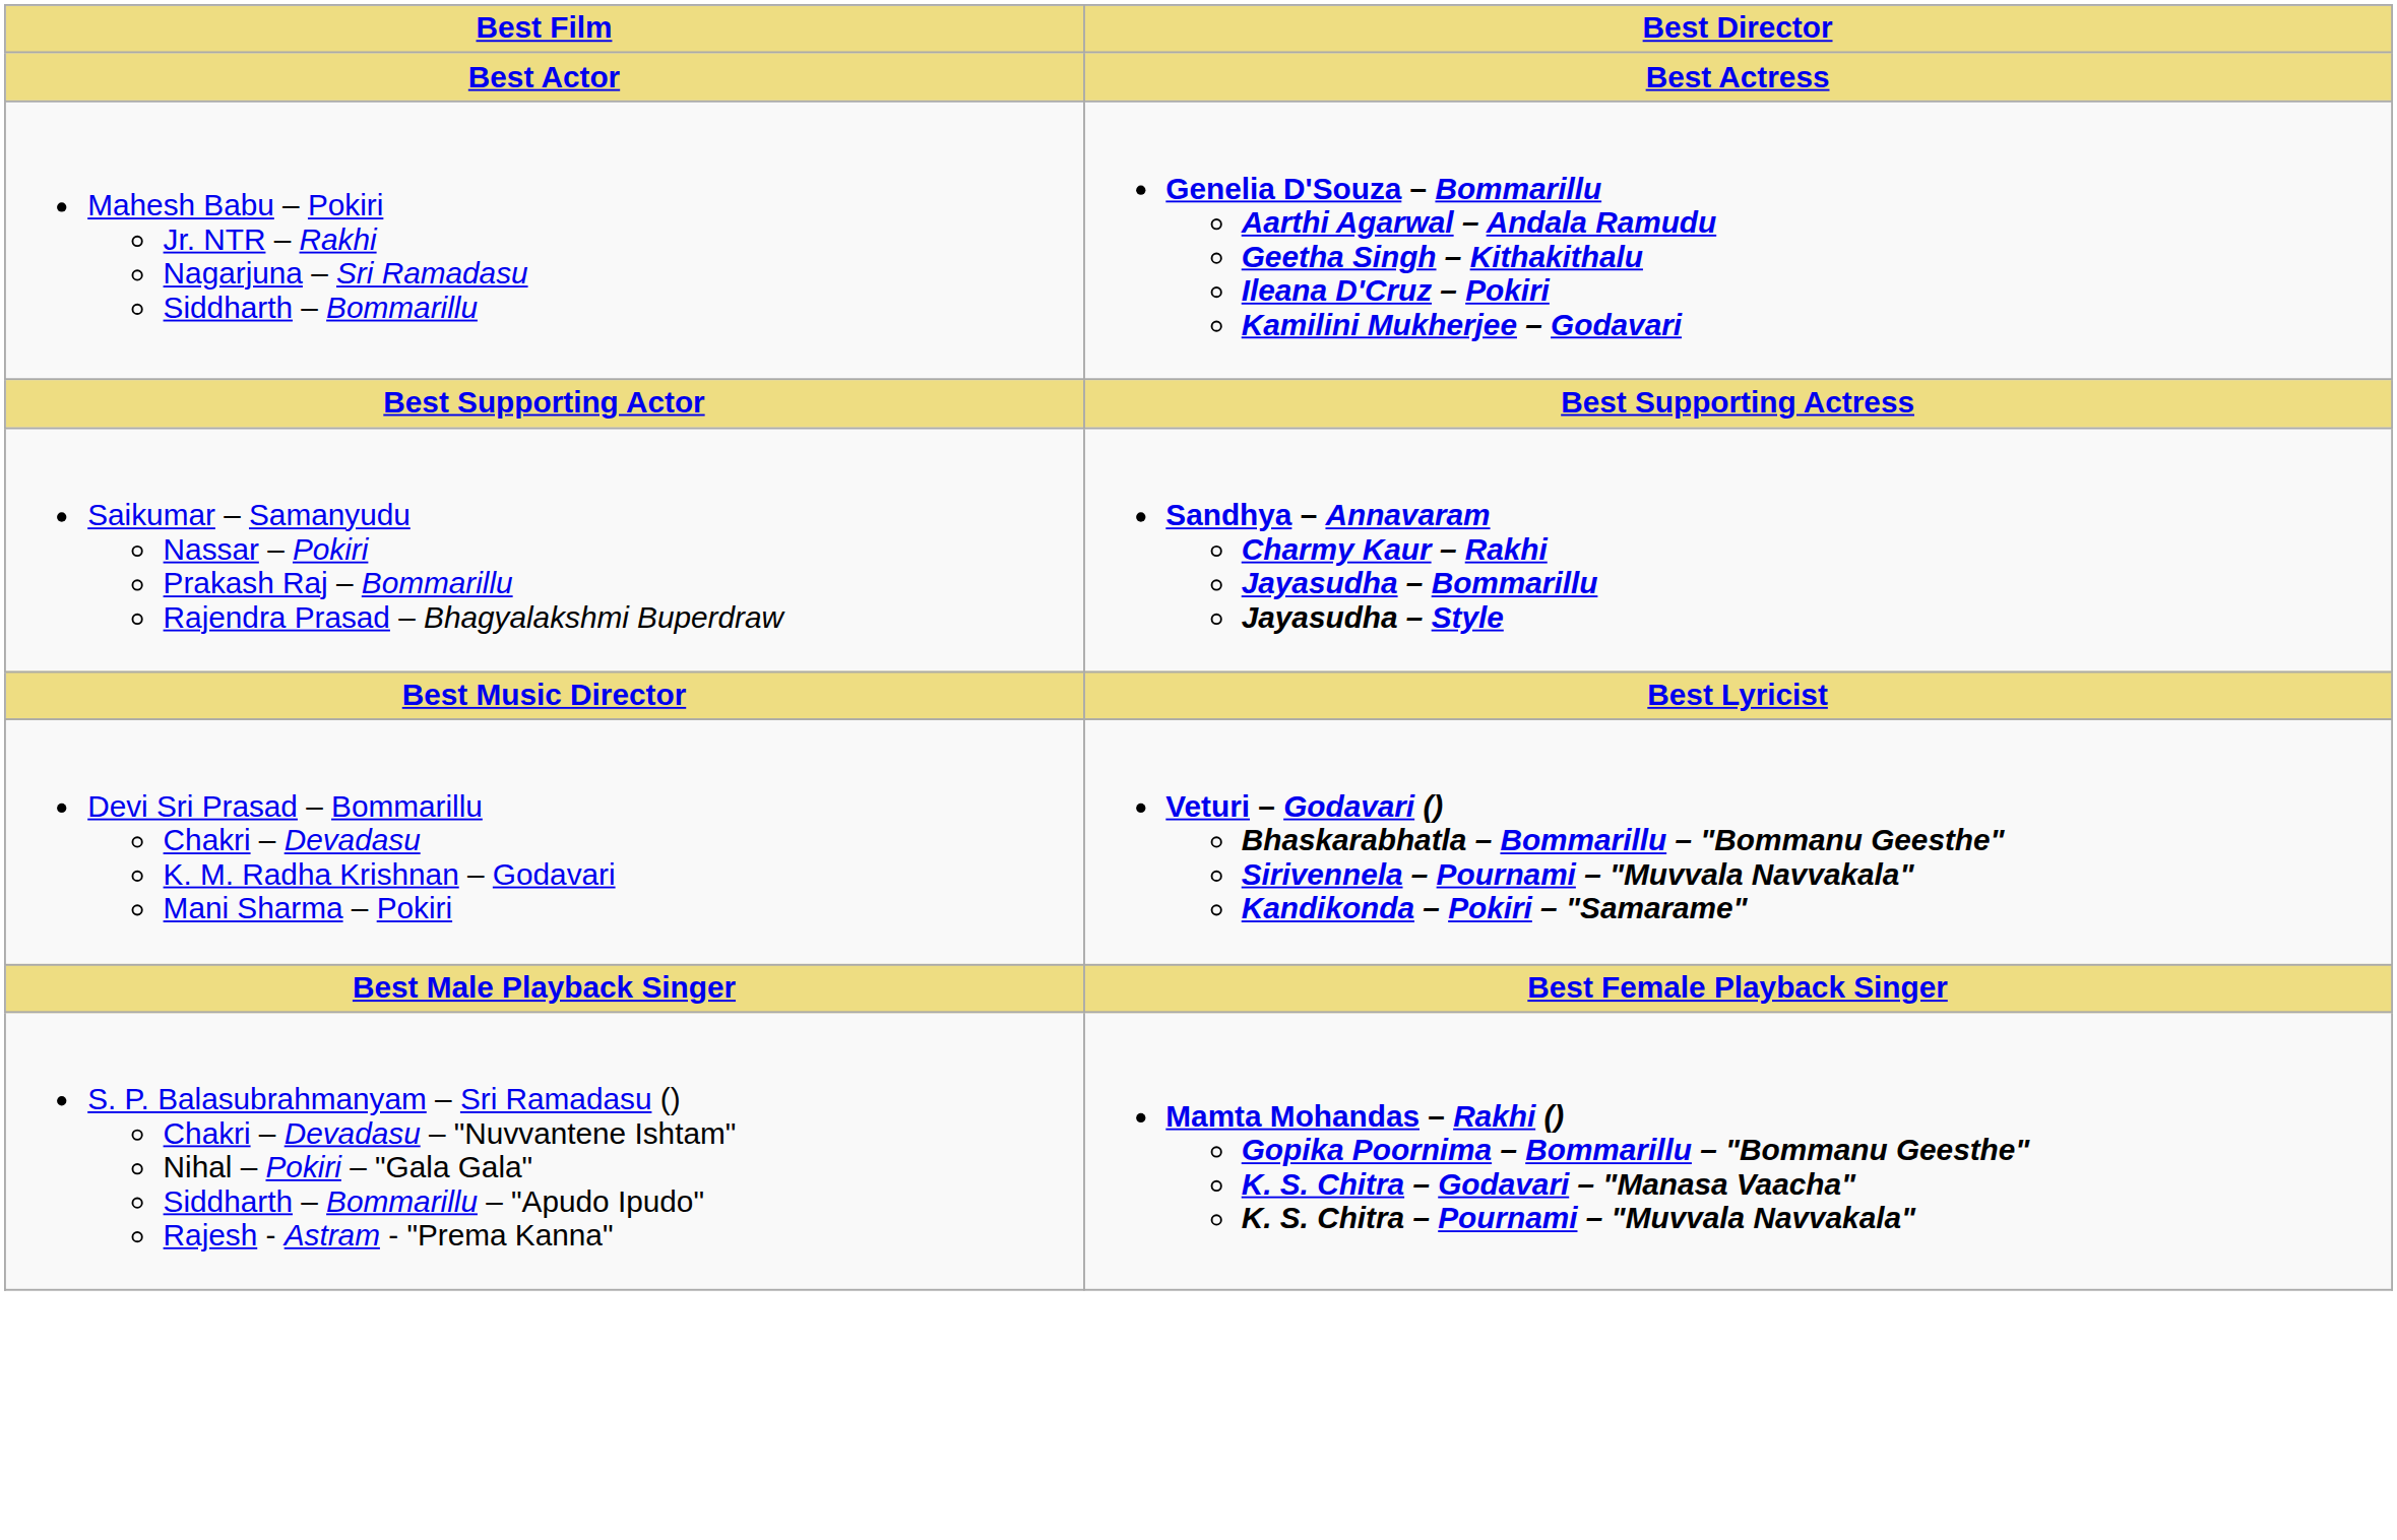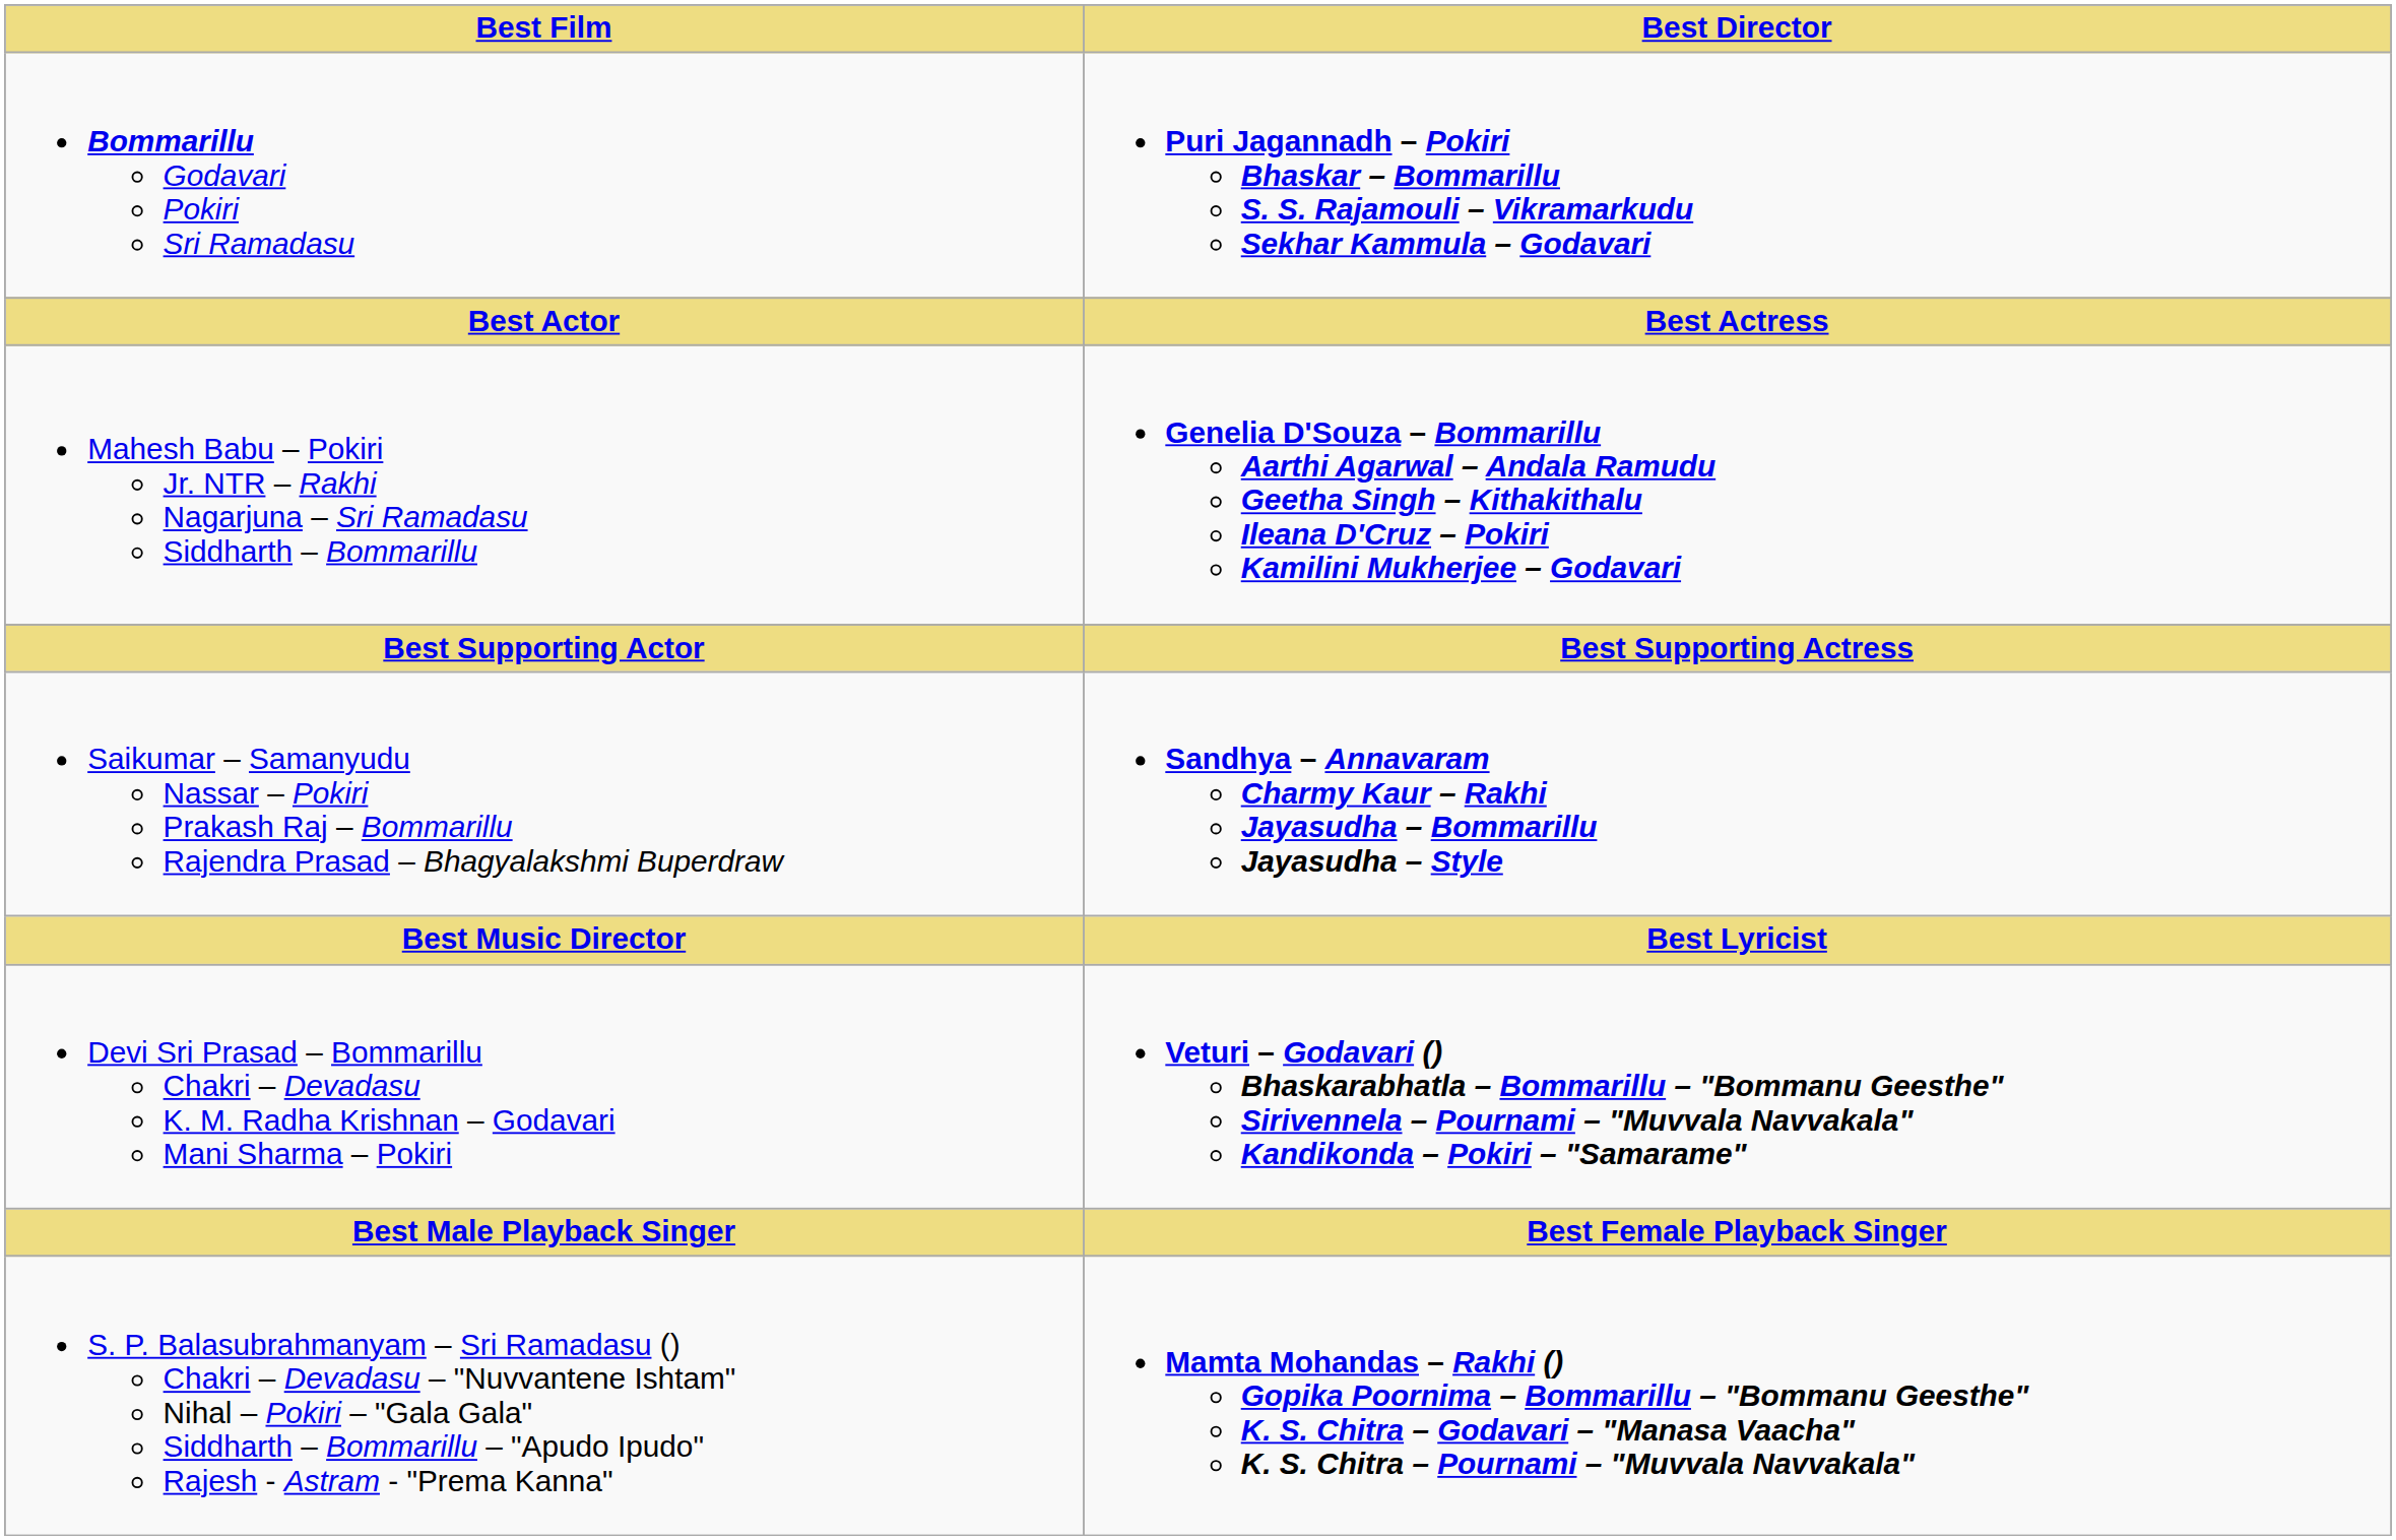+ row: Bommarillu Godavari Pokiri Sri Ramadasu | Puri Jagannadh – Pokiri Bhaskar – Bommarillu S. S. Rajamouli – Vikramarkudu Sekhar Kammula – Godavari
